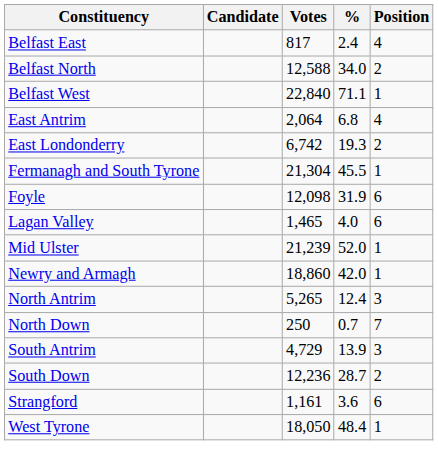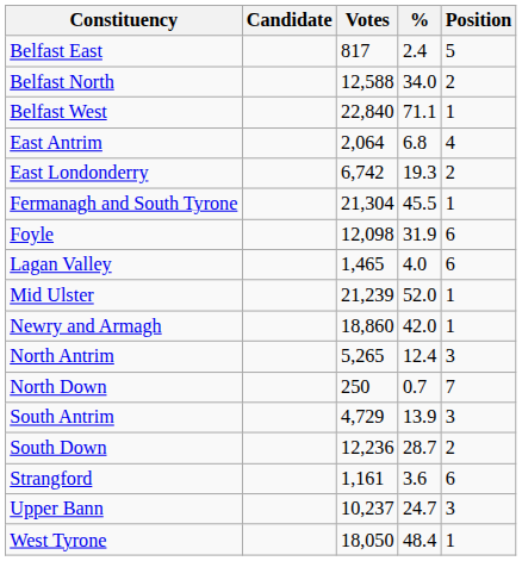Belfast East | Position: 4 -> 5
+ row: Upper Bann | 10,237 | 24.7 | 3
